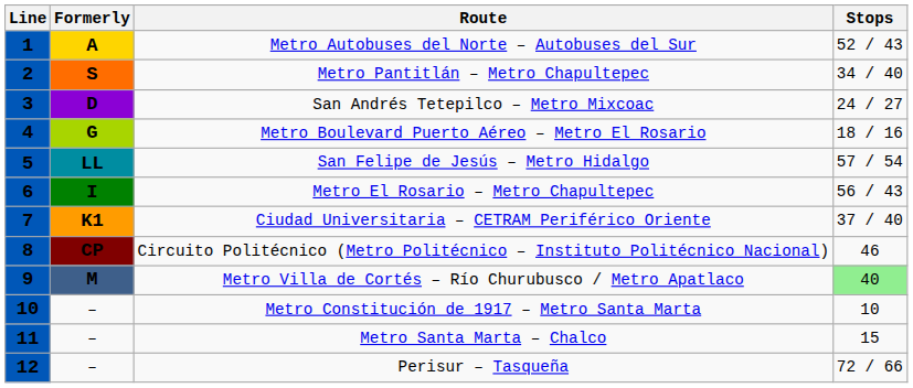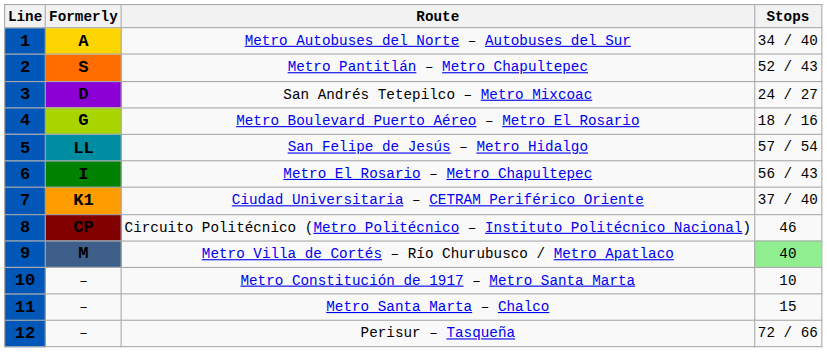Metro Autobuses del Norte – Autobuses del Sur | Stops: 52 / 43 -> 34 / 40
Metro Pantitlán – Metro Chapultepec | Stops: 34 / 40 -> 52 / 43
